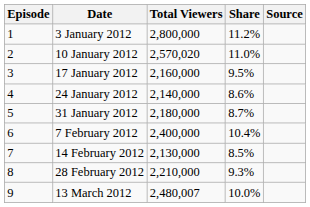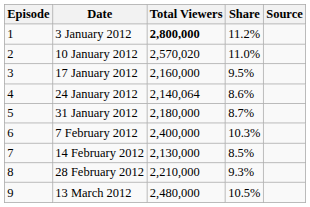3 January 2012 | Total Viewers: normal -> bold
24 January 2012 | Total Viewers: 2,140,000 -> 2,140,064
7 February 2012 | Share: 10.4% -> 10.3%
13 March 2012 | Total Viewers: 2,480,007 -> 2,480,000
13 March 2012 | Share: 10.0% -> 10.5%
